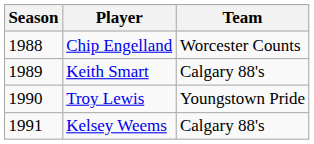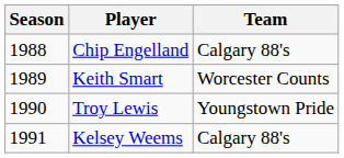Chip Engelland | Team: Worcester Counts -> Calgary 88's
Keith Smart | Team: Calgary 88's -> Worcester Counts
